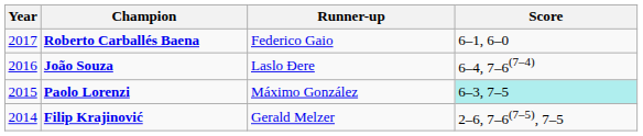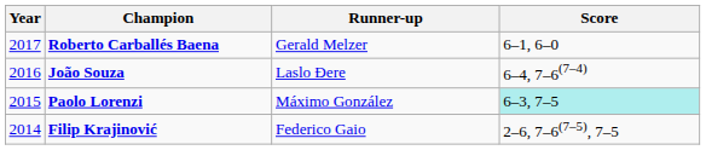Roberto Carballés Baena | Runner-up: Federico Gaio -> Gerald Melzer
Filip Krajinović | Runner-up: Gerald Melzer -> Federico Gaio
